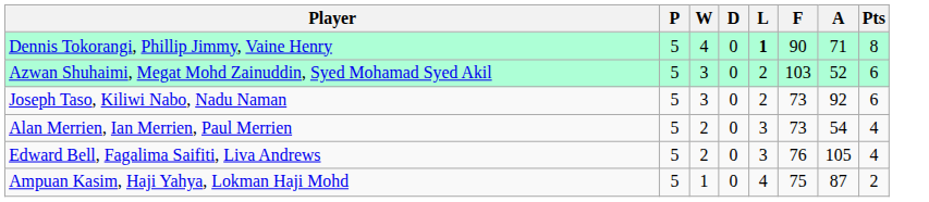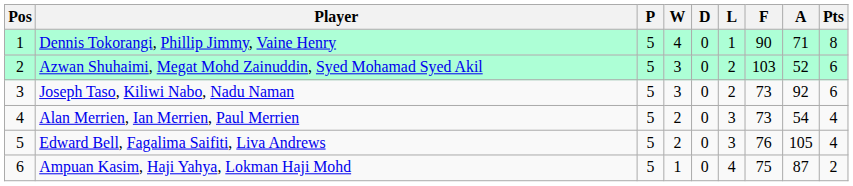+ column: Pos | 1 | 2 | 3 | 4 | 5 | 6
Dennis Tokorangi, Phillip Jimmy, Vaine Henry | L: bold -> normal
